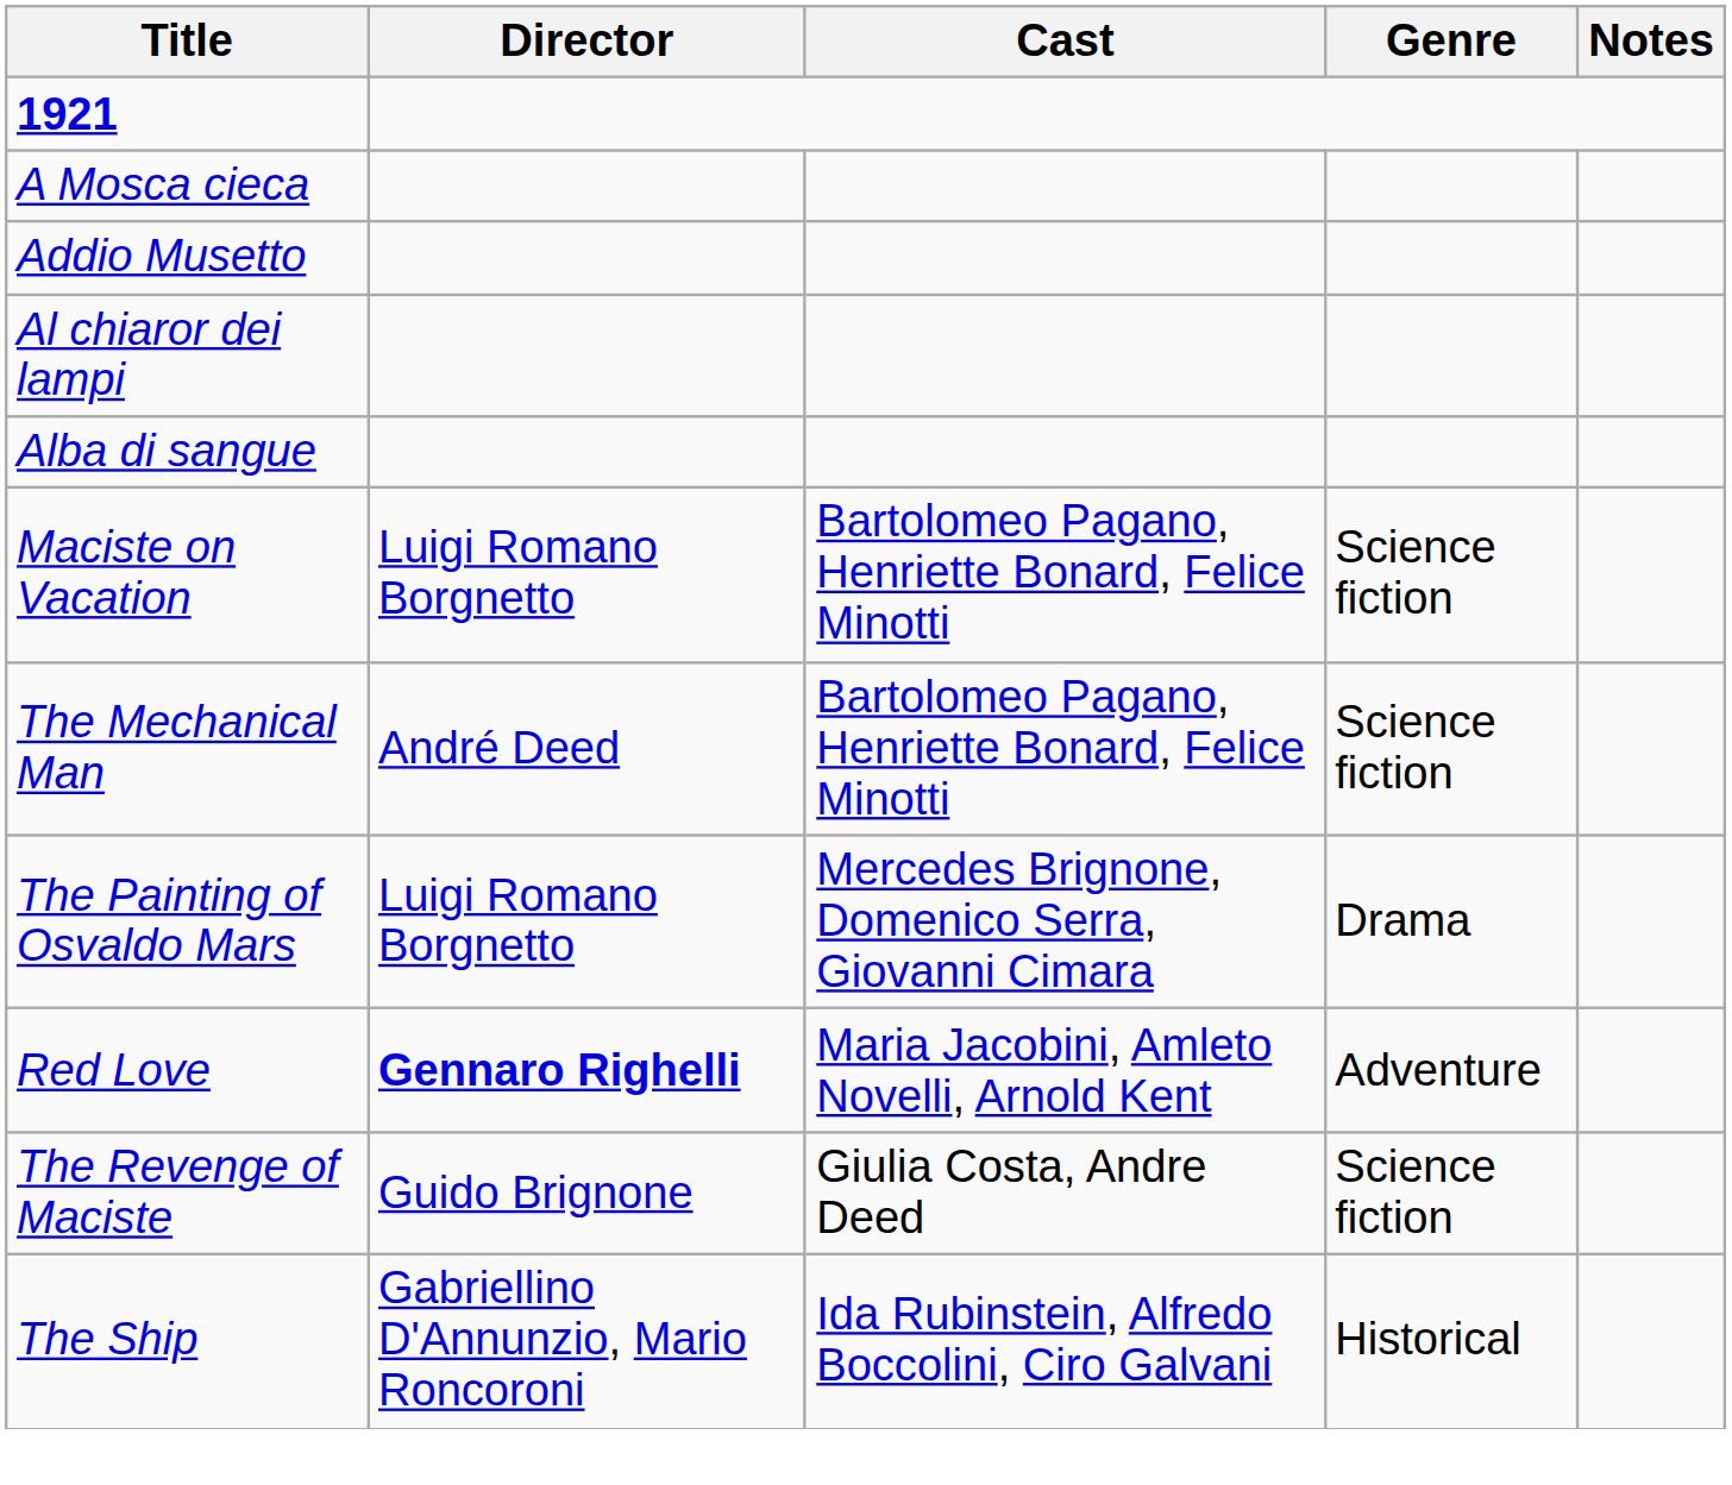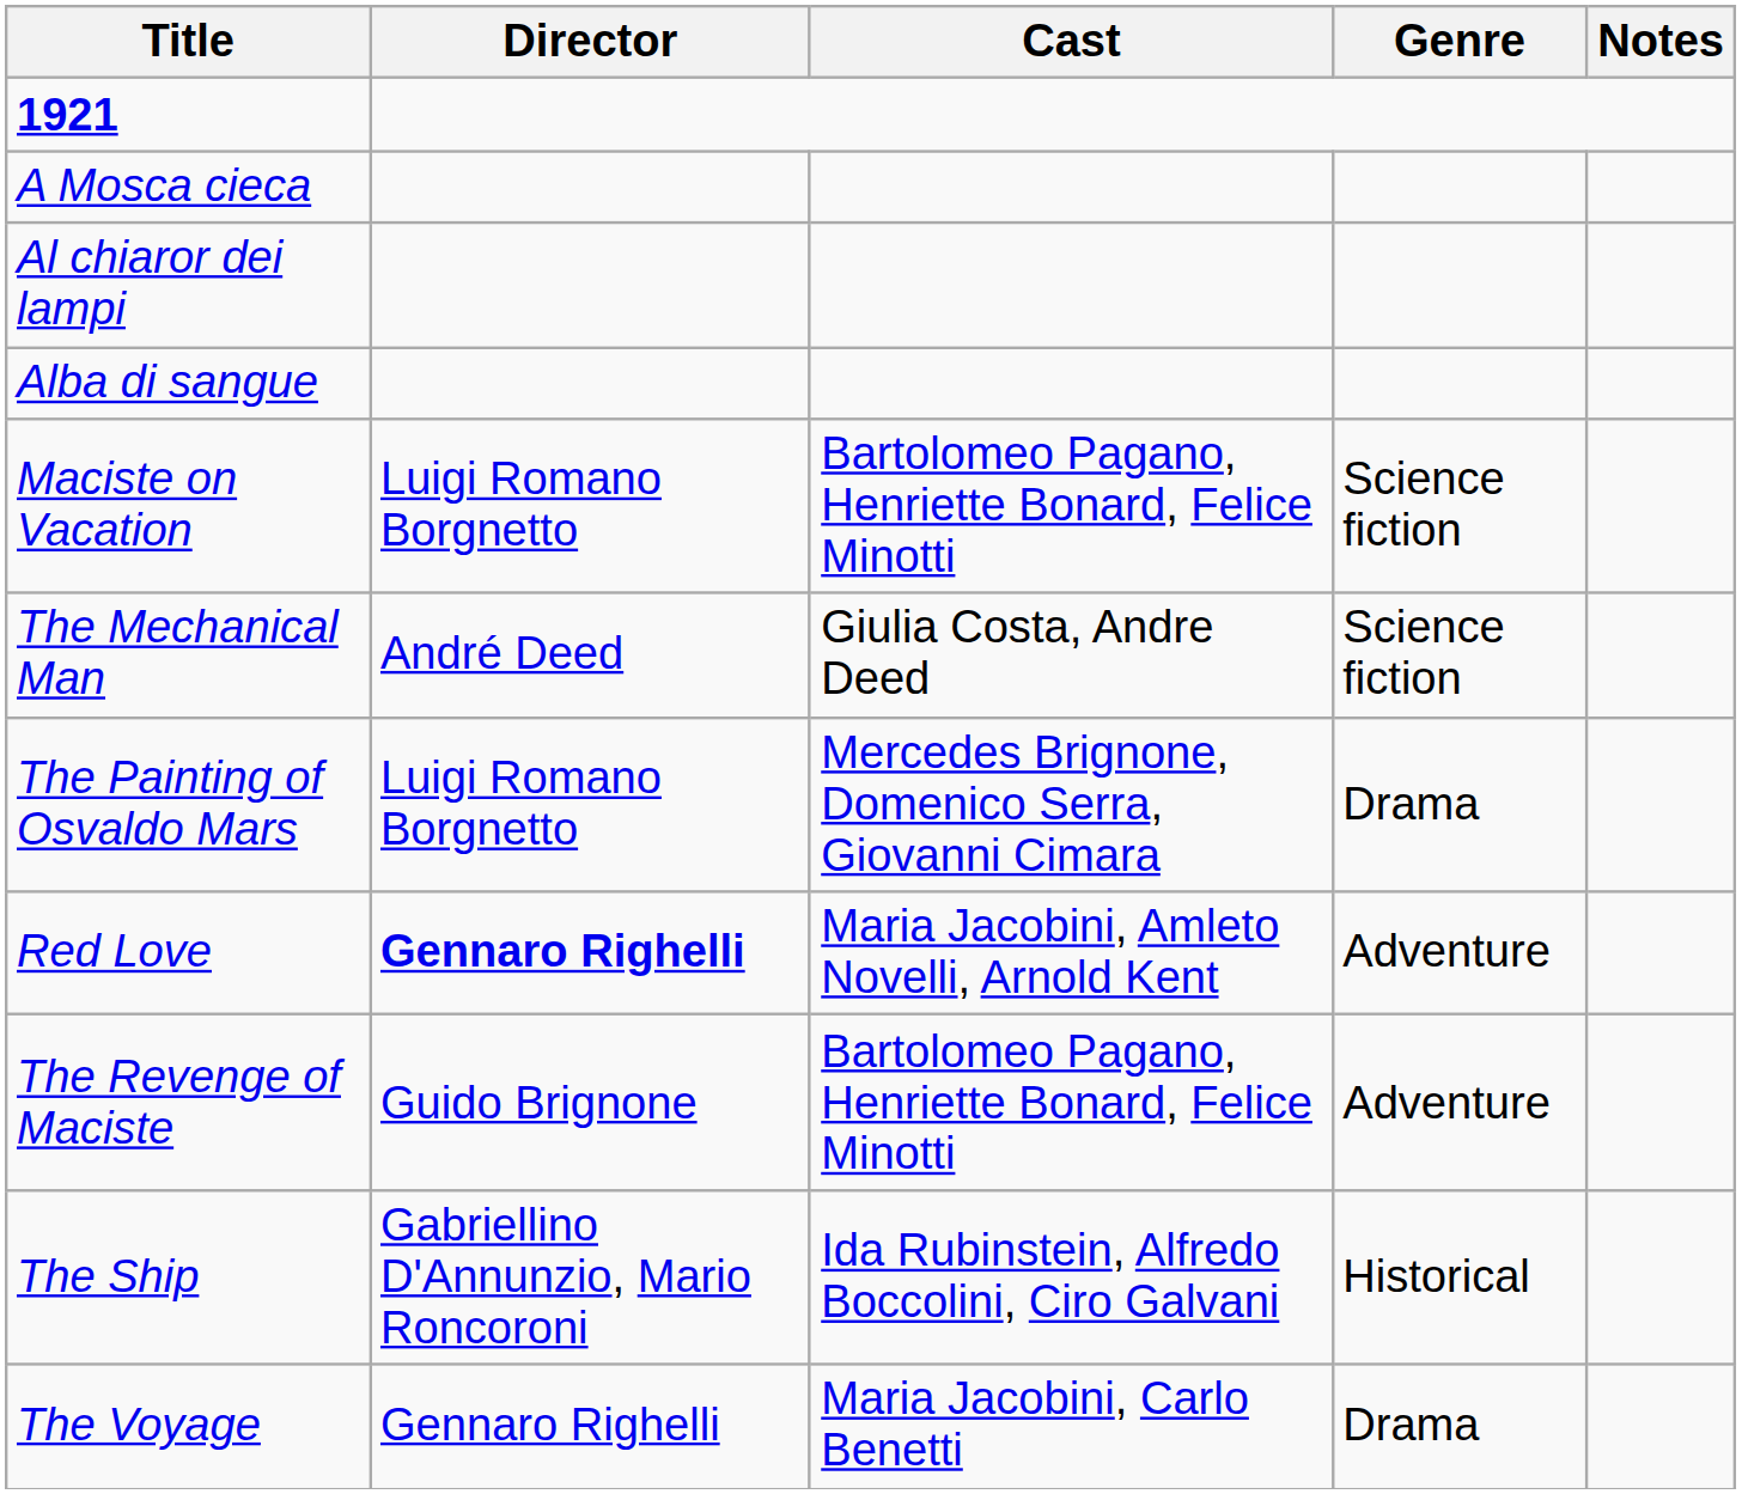- row: Addio Musetto
The Mechanical Man | Cast: Bartolomeo Pagano, Henriette Bonard, Felice Minotti -> Giulia Costa, Andre Deed
The Revenge of Maciste | Cast: Giulia Costa, Andre Deed -> Bartolomeo Pagano, Henriette Bonard, Felice Minotti
The Revenge of Maciste | Genre: Science fiction -> Adventure
+ row: The Voyage | Gennaro Righelli | Maria Jacobini, Carlo Benetti | Drama
